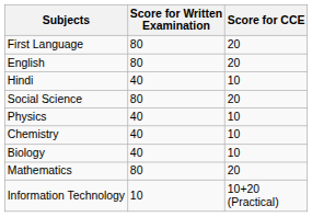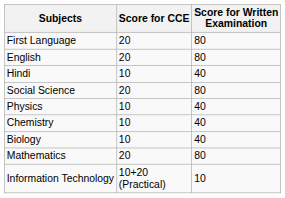columns swapped: Score for CCE <-> Score for Written Examination
